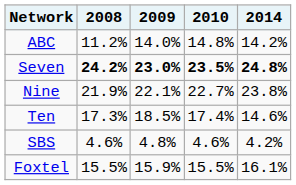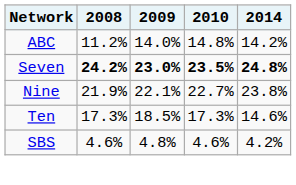Ten | 2010: 17.4% -> 17.3%
- row: Foxtel | 15.5% | 15.9% | 15.5% | 16.1%
